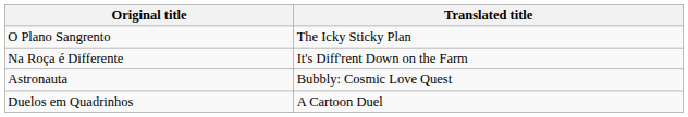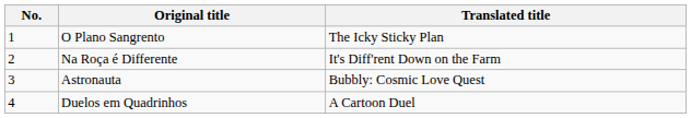+ column: No. | 1 | 2 | 3 | 4
